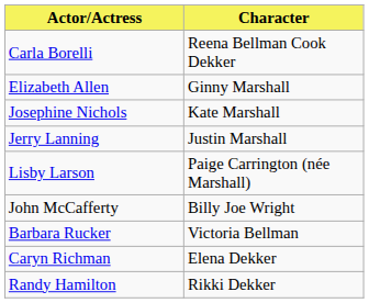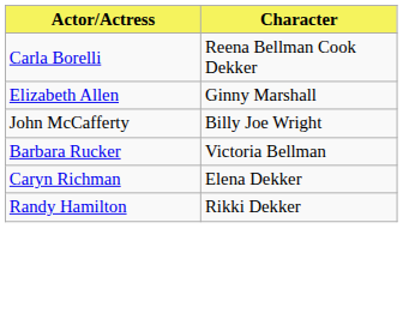- row: Josephine Nichols | Kate Marshall
- row: Jerry Lanning | Justin Marshall
- row: Lisby Larson | Paige Carrington (née Marshall)
